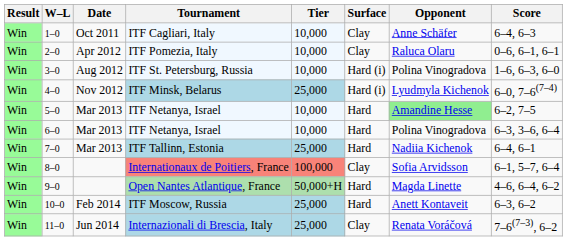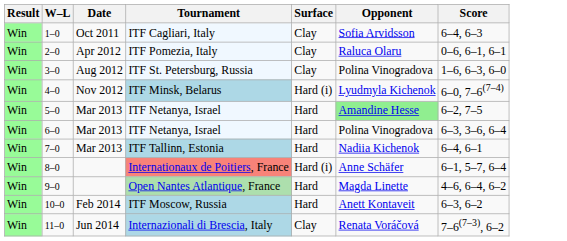- column: Tier | 10,000 | 10,000 | 10,000 | 25,000 | 10,000 | 10,000 | 25,000 | 100,000 | 50,000+H | 25,000 | 25,000
ITF Cagliari, Italy | Opponent: Anne Schäfer -> Sofia Arvidsson
ITF St. Petersburg, Russia | Surface: Hard (i) -> Clay
Internationaux de Poitiers, France | Surface: Clay -> Hard (i)
Internationaux de Poitiers, France | Opponent: Sofia Arvidsson -> Anne Schäfer
